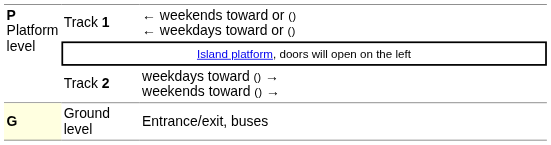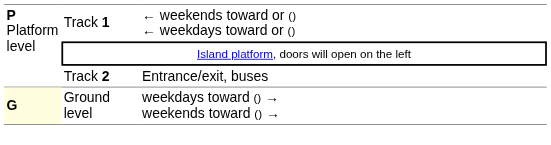Track 2 | column 3: weekdays toward () → weekends toward () → -> Entrance/exit, buses
Ground level | column 3: Entrance/exit, buses -> weekdays toward () → weekends toward () →
